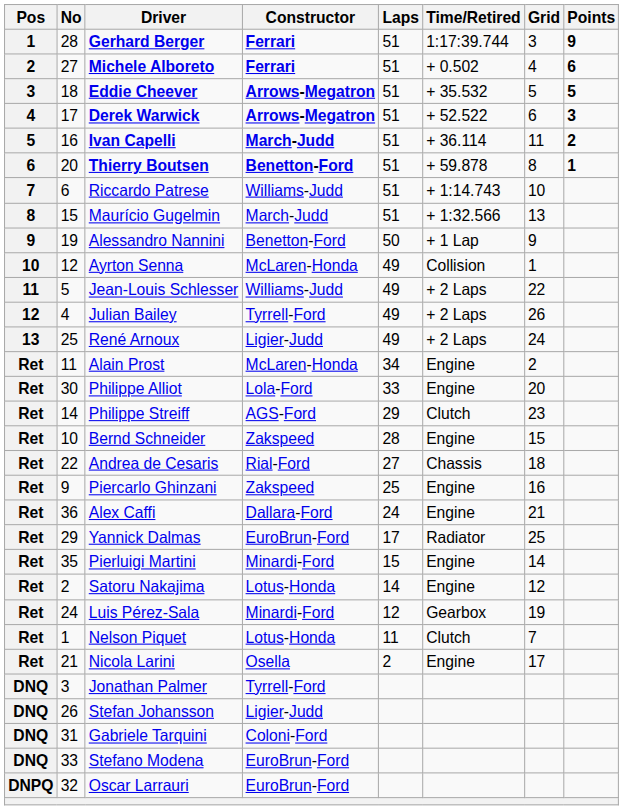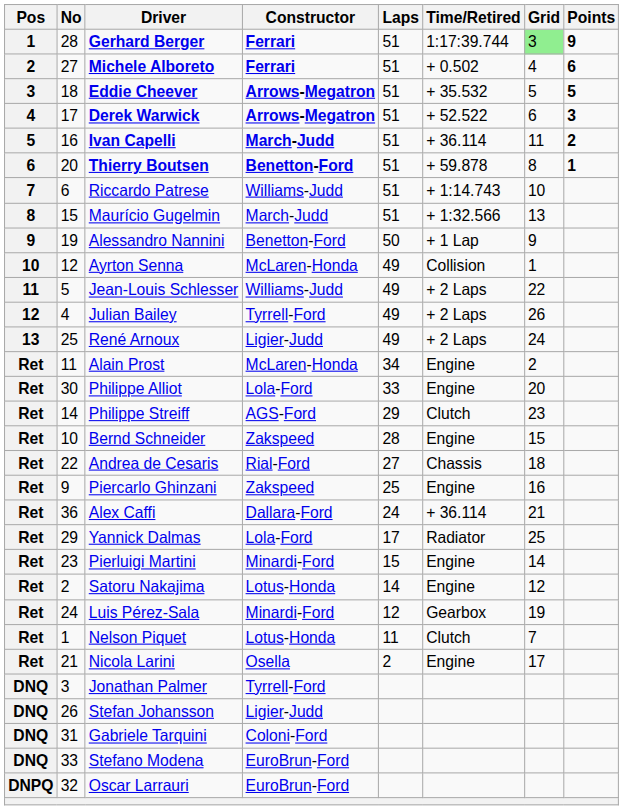Gerhard Berger | Grid: no background -> lightgreen background
Alex Caffi | Time/Retired: Engine -> + 36.114
Yannick Dalmas | Constructor: EuroBrun-Ford -> Lola-Ford
Pierluigi Martini | No: 35 -> 23
